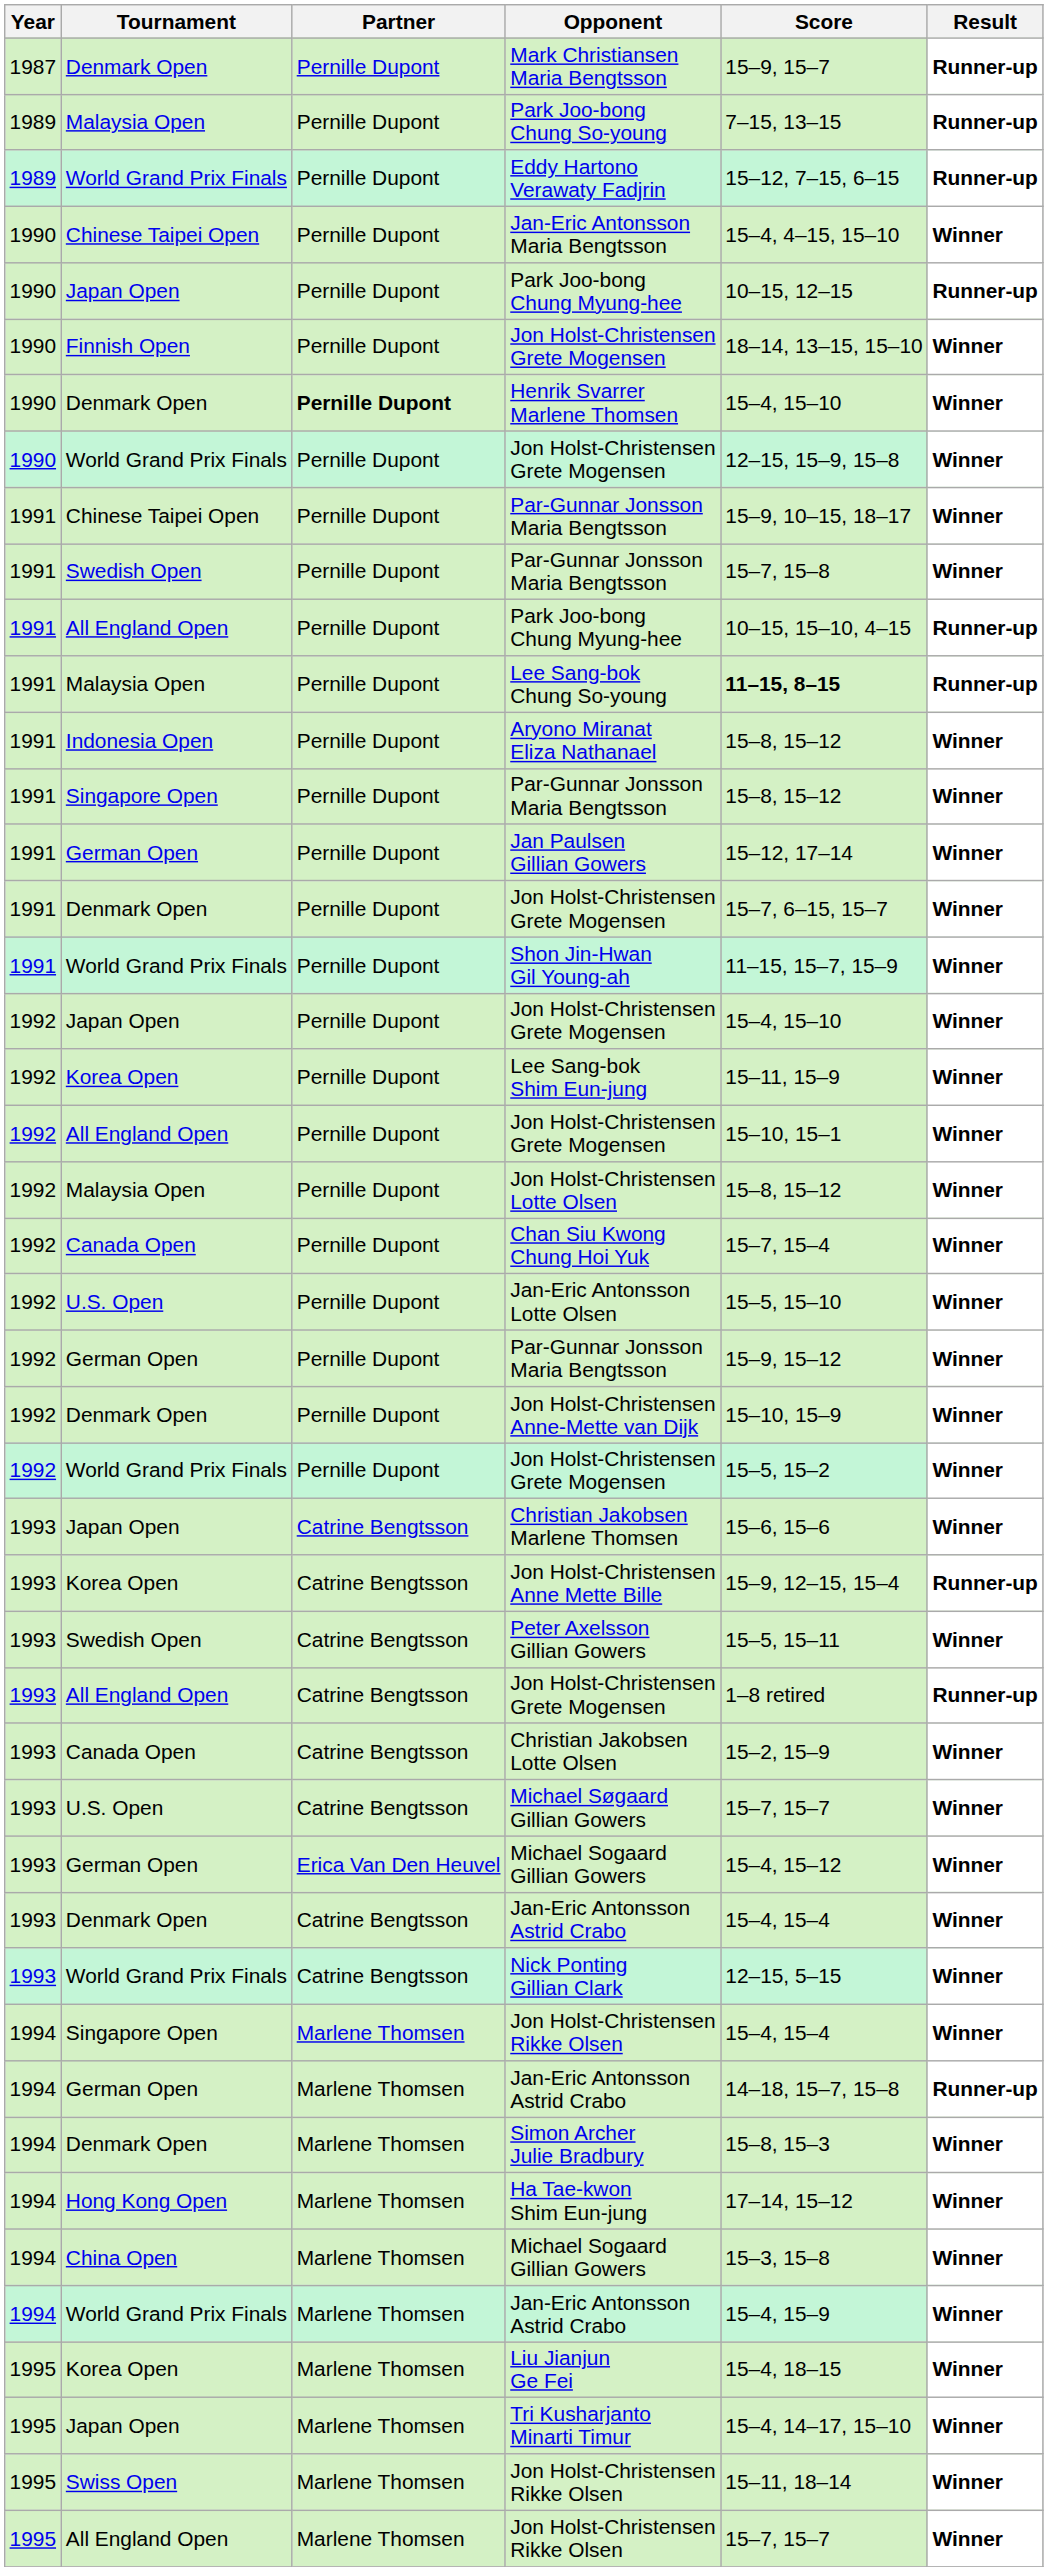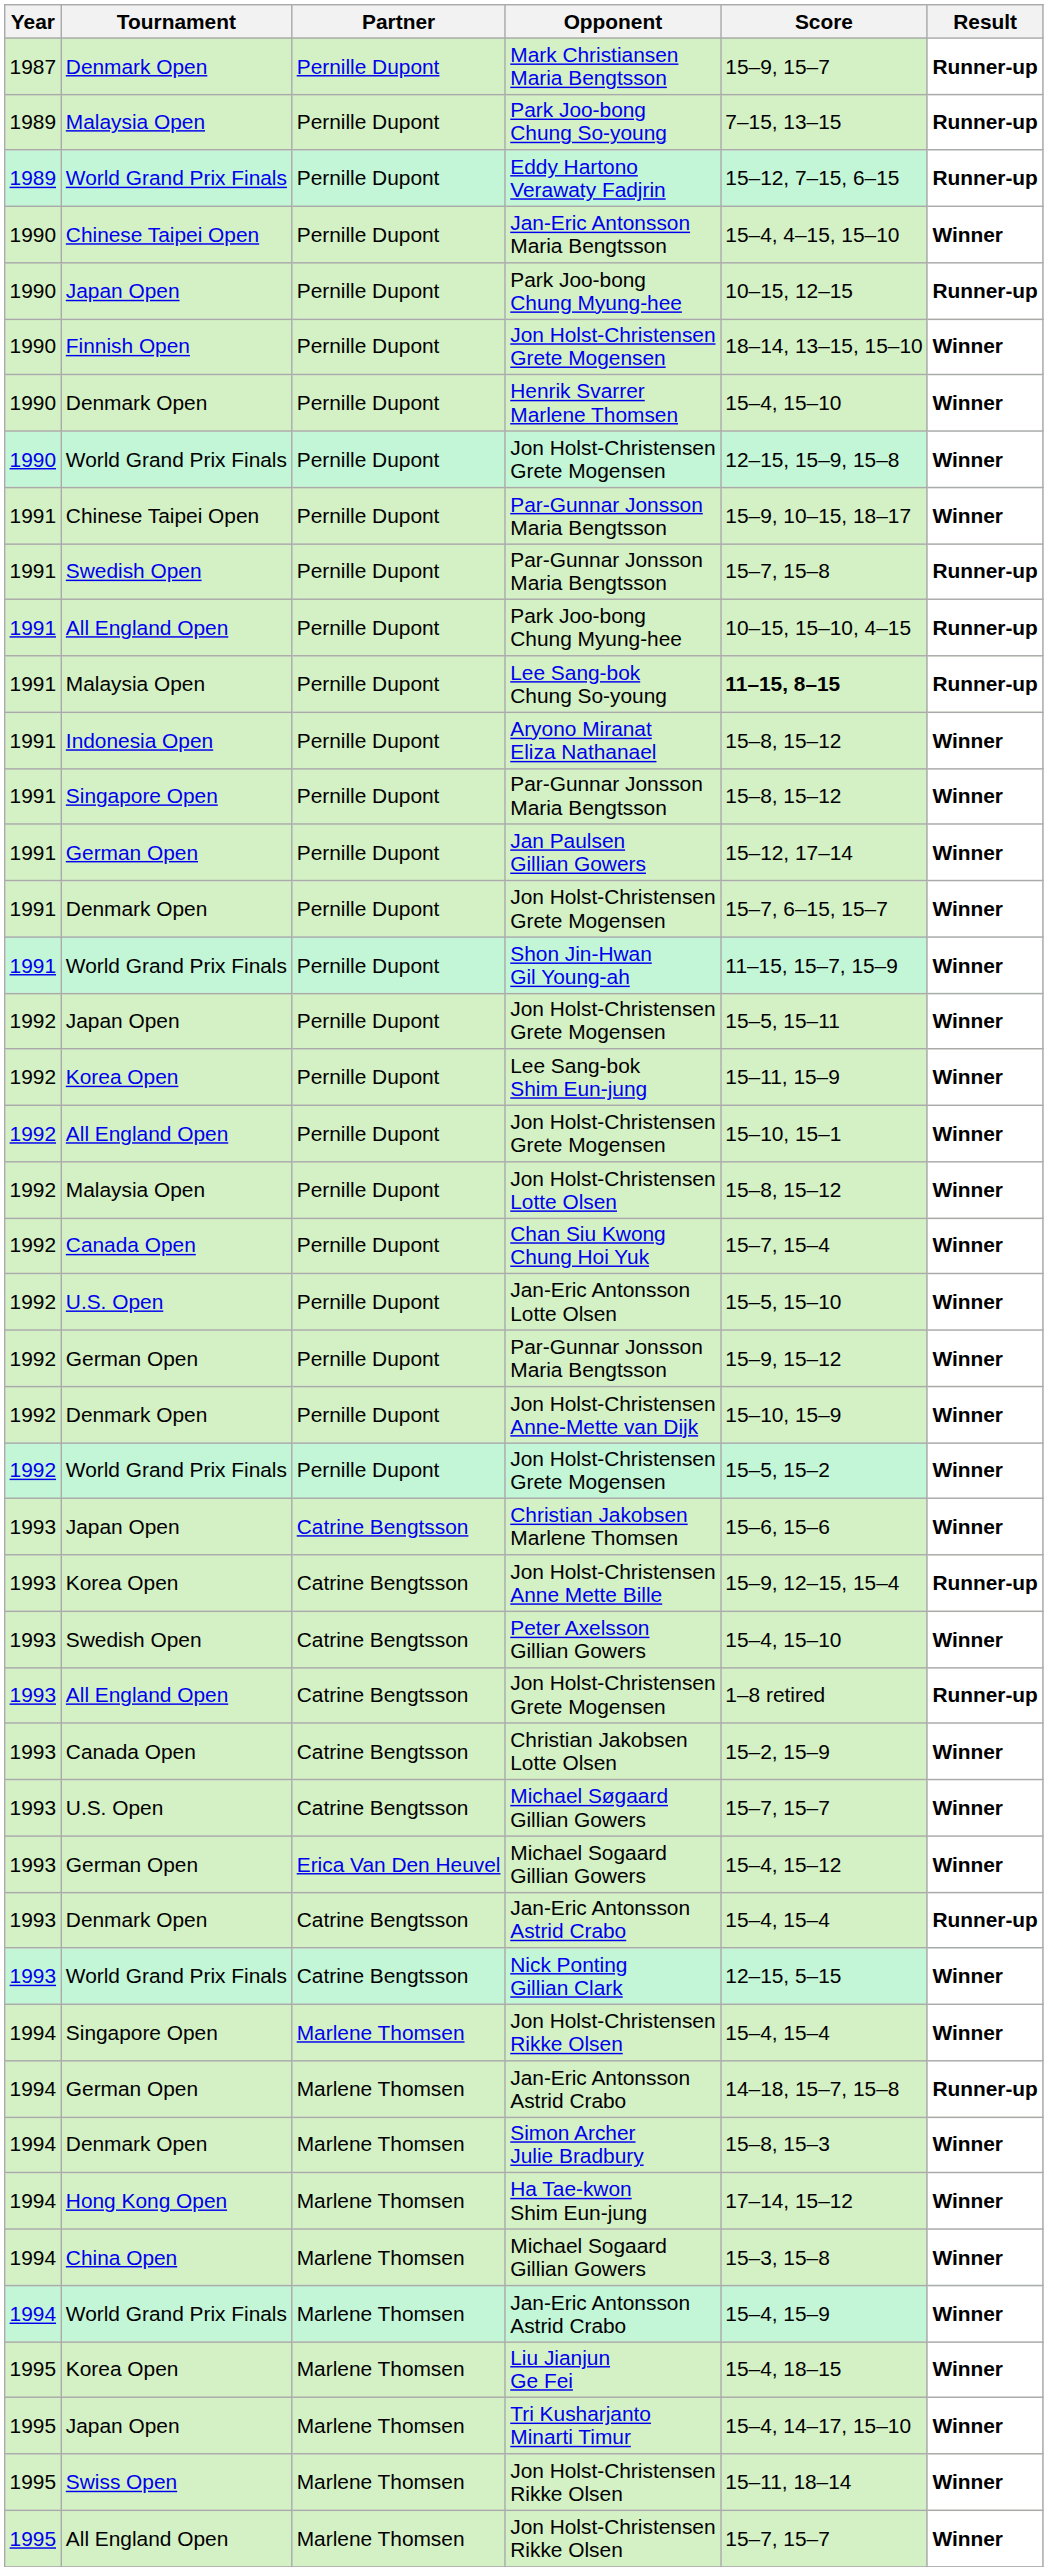Henrik Svarrer Marlene Thomsen | Partner: bold -> normal
Swedish Open / Par-Gunnar Jonsson Maria Bengtsson | Result: Winner -> Runner-up
Japan Open / Jon Holst-Christensen Grete Mogensen | Score: 15–4, 15–10 -> 15–5, 15–11
Peter Axelsson Gillian Gowers | Score: 15–5, 15–11 -> 15–4, 15–10
Denmark Open / Jan-Eric Antonsson Astrid Crabo | Result: Winner -> Runner-up
